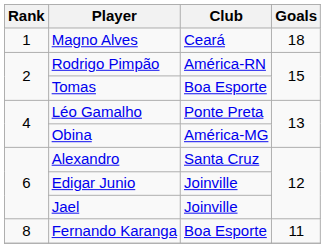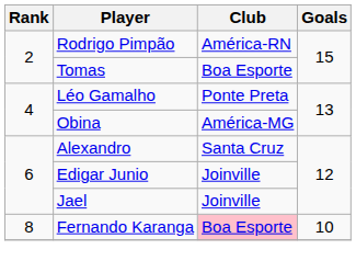- row: 1 | Magno Alves | Ceará | 18
Fernando Karanga | Club: no background -> pink background
Fernando Karanga | Goals: 11 -> 10
